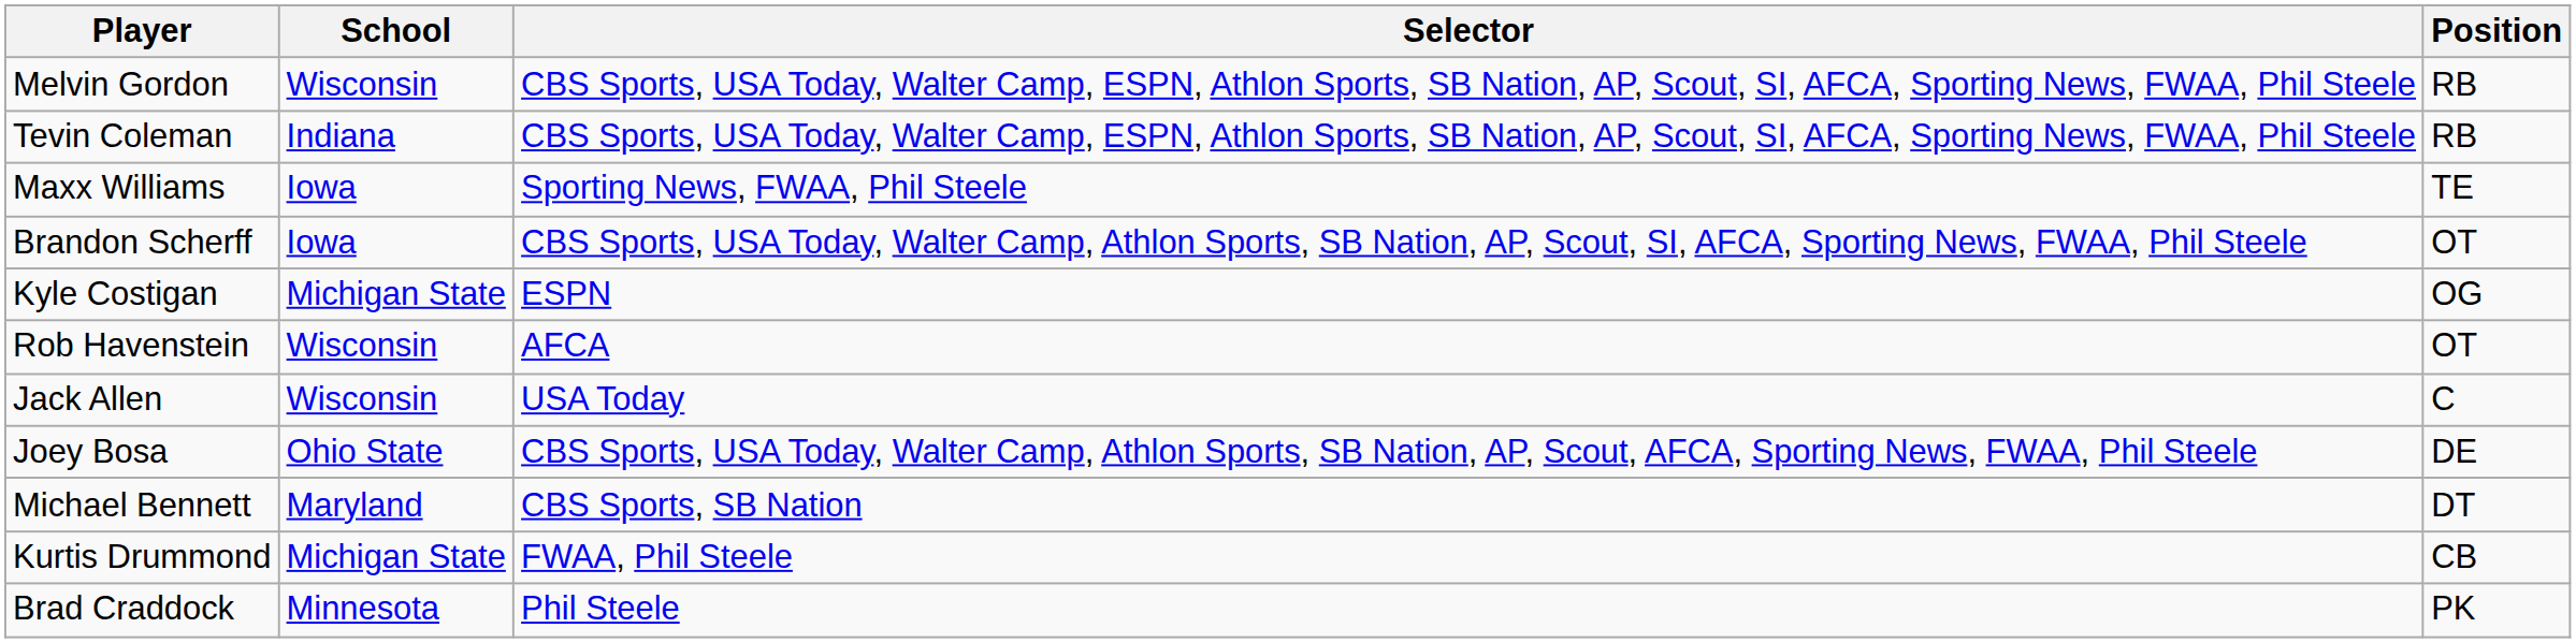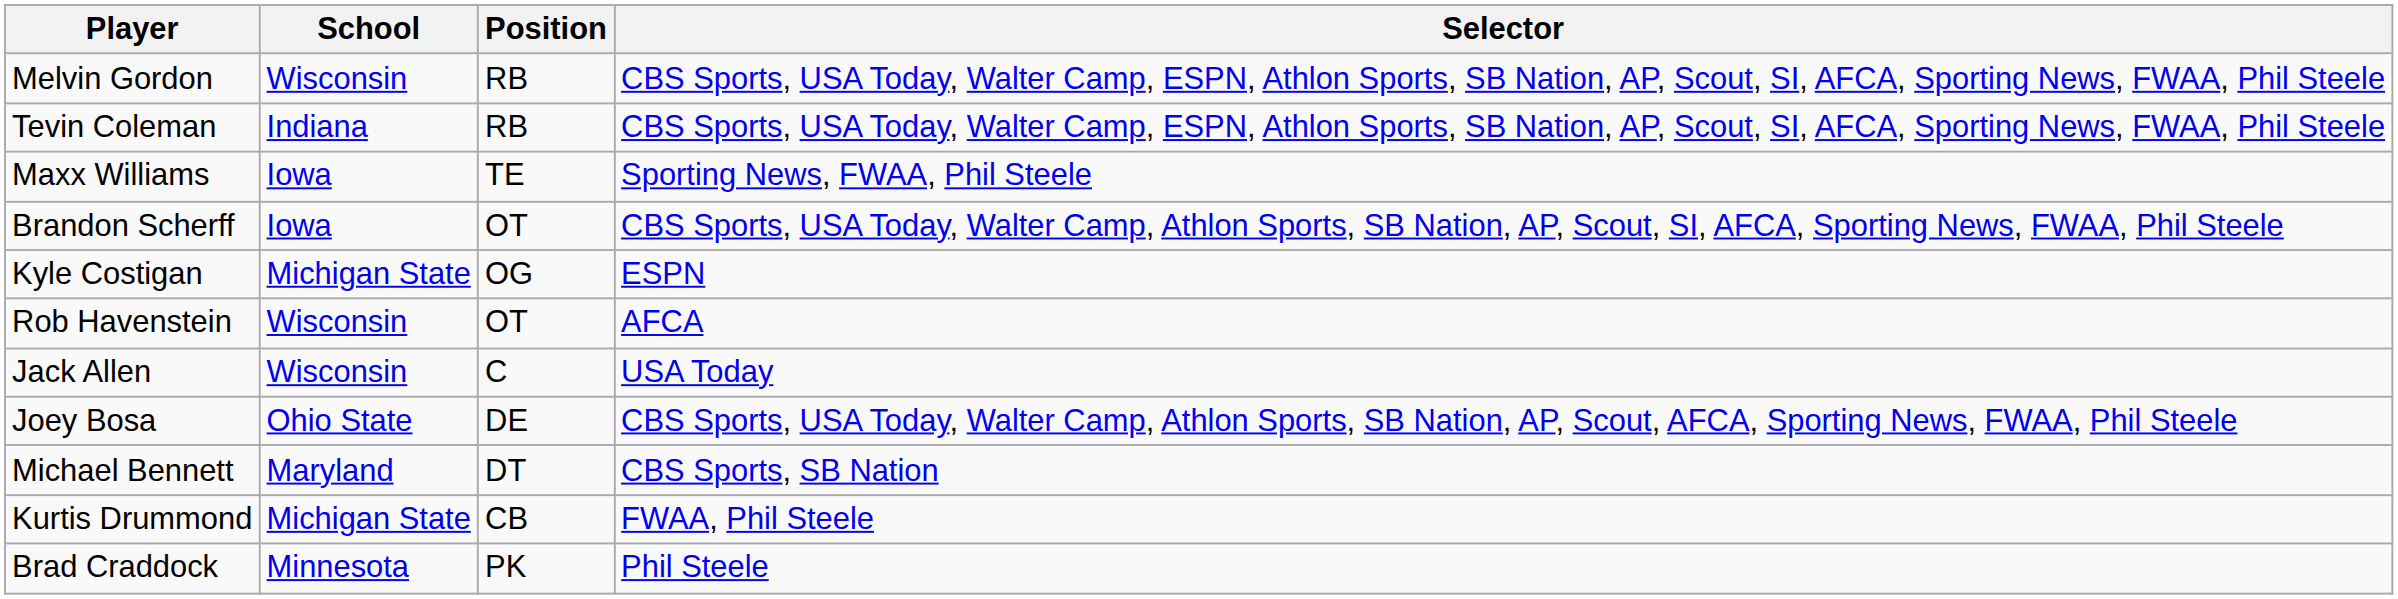columns swapped: Position <-> Selector
